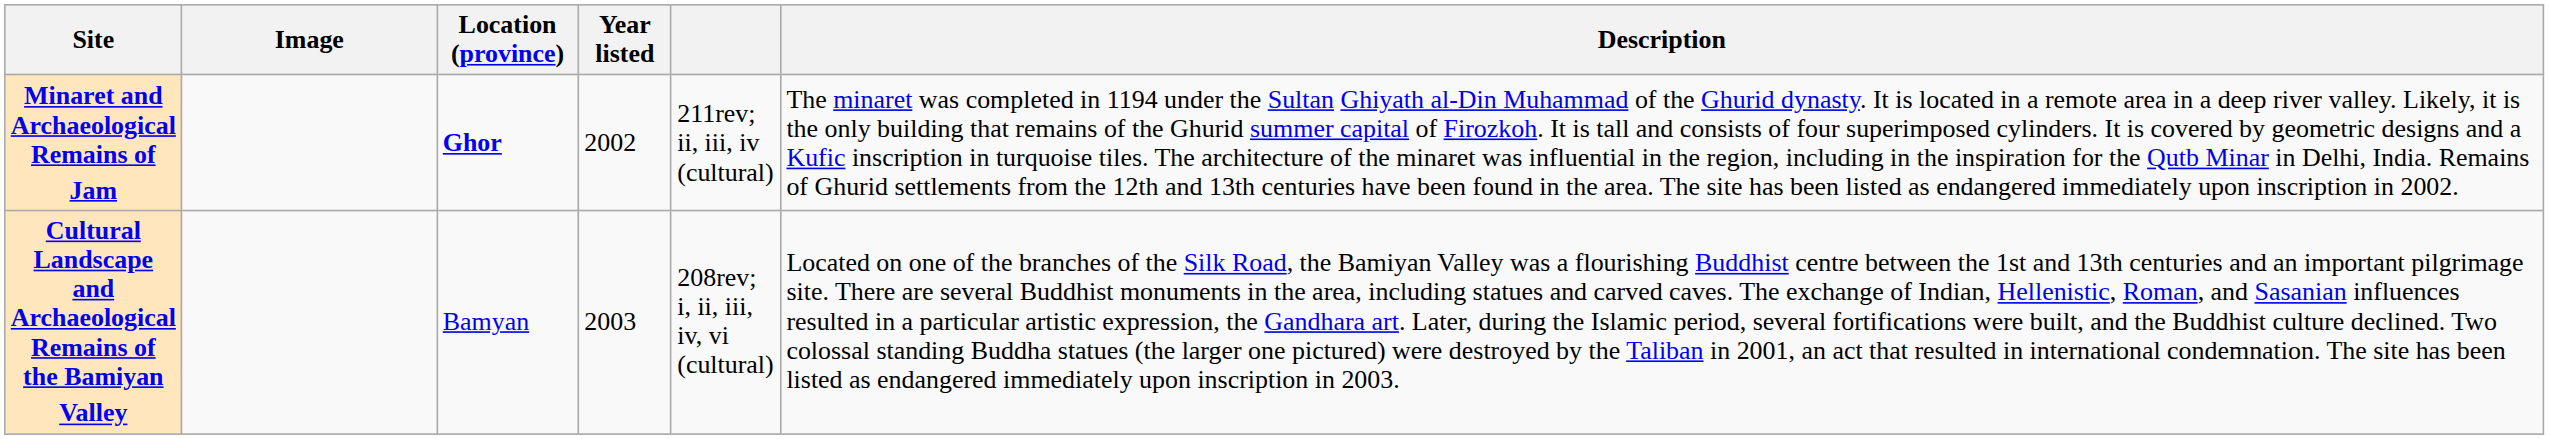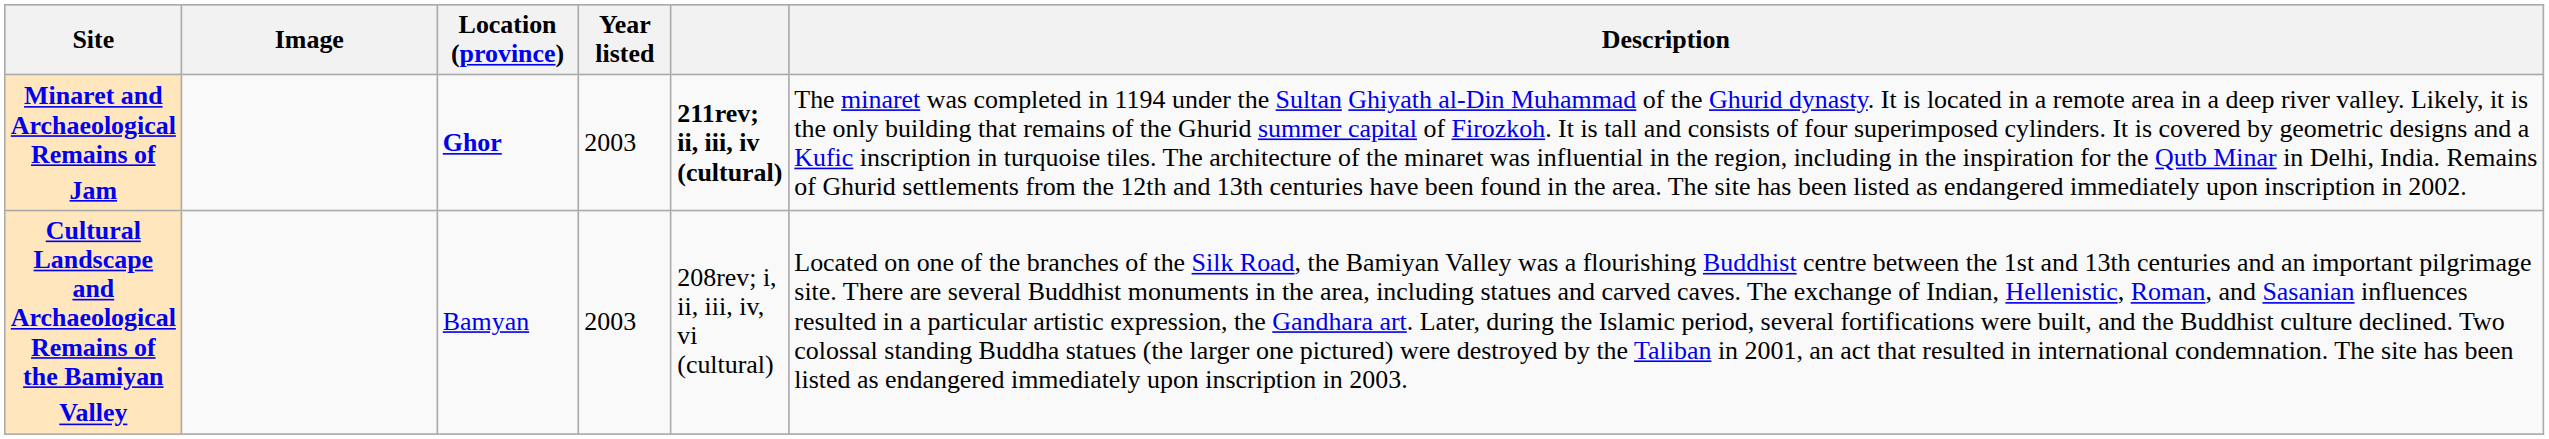Minaret and Archaeological Remains of Jam | Year listed: 2002 -> 2003
Minaret and Archaeological Remains of Jam | column 5: normal -> bold
